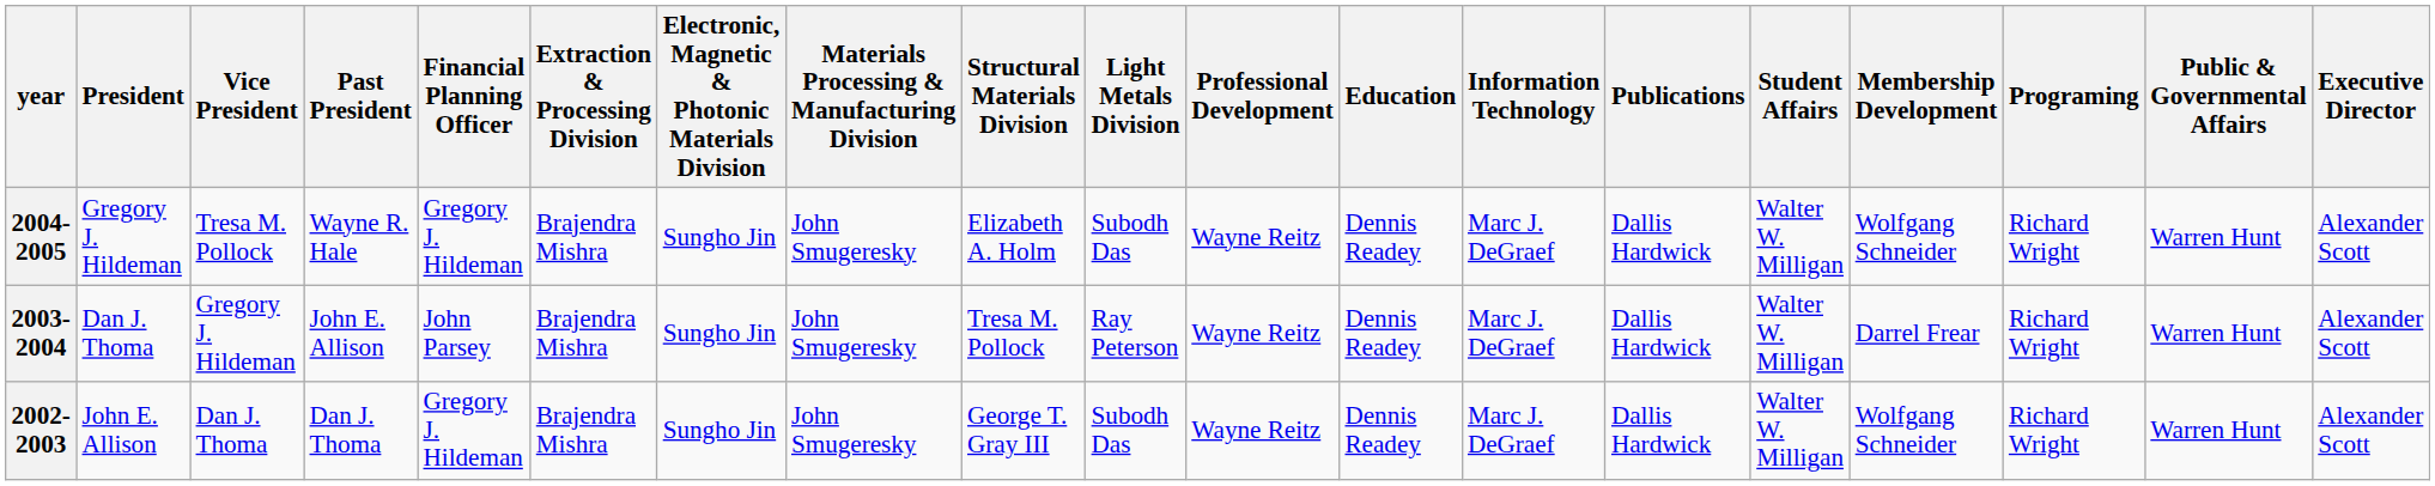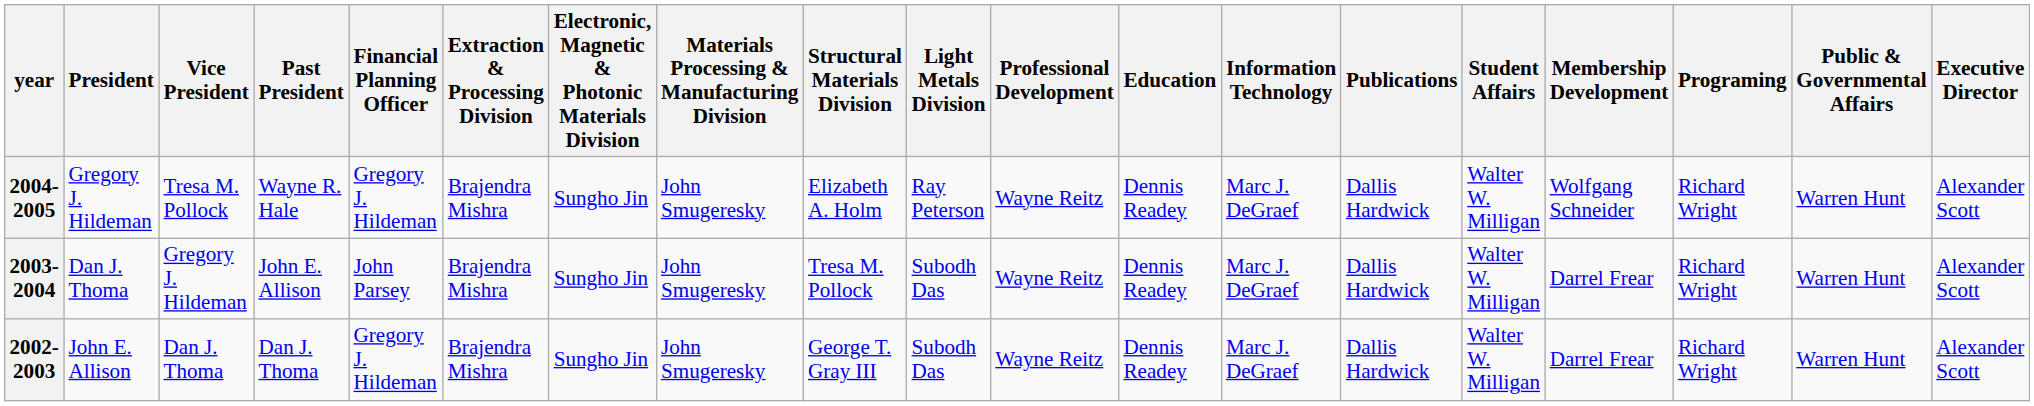2004-2005 | Light Metals Division: Subodh Das -> Ray Peterson
2003-2004 | Light Metals Division: Ray Peterson -> Subodh Das
2002-2003 | Membership Development: Wolfgang Schneider -> Darrel Frear
